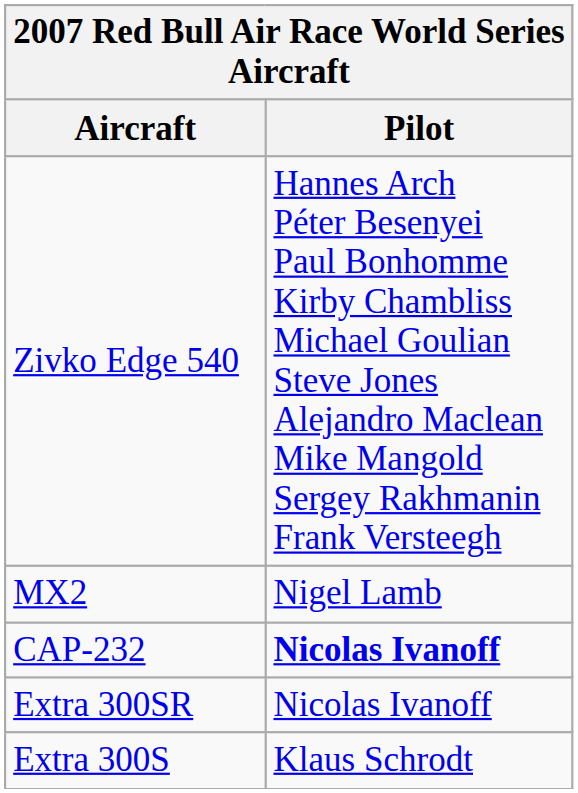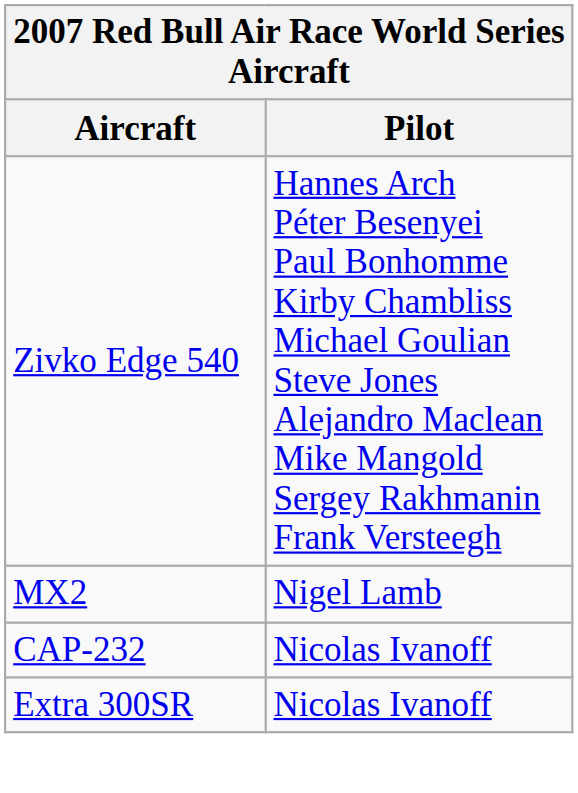CAP-232 | Pilot: bold -> normal
- row: Extra 300S | Klaus Schrodt
